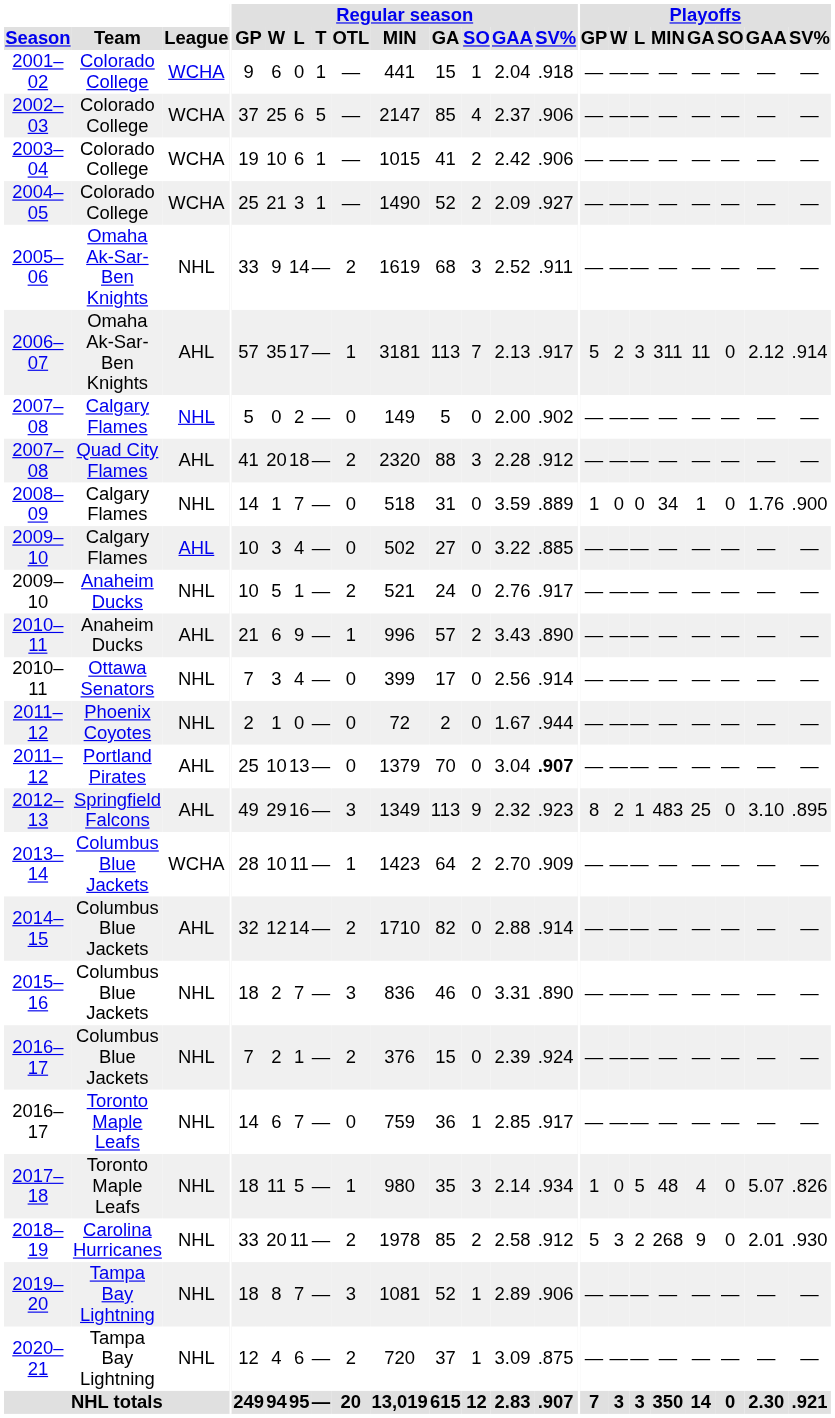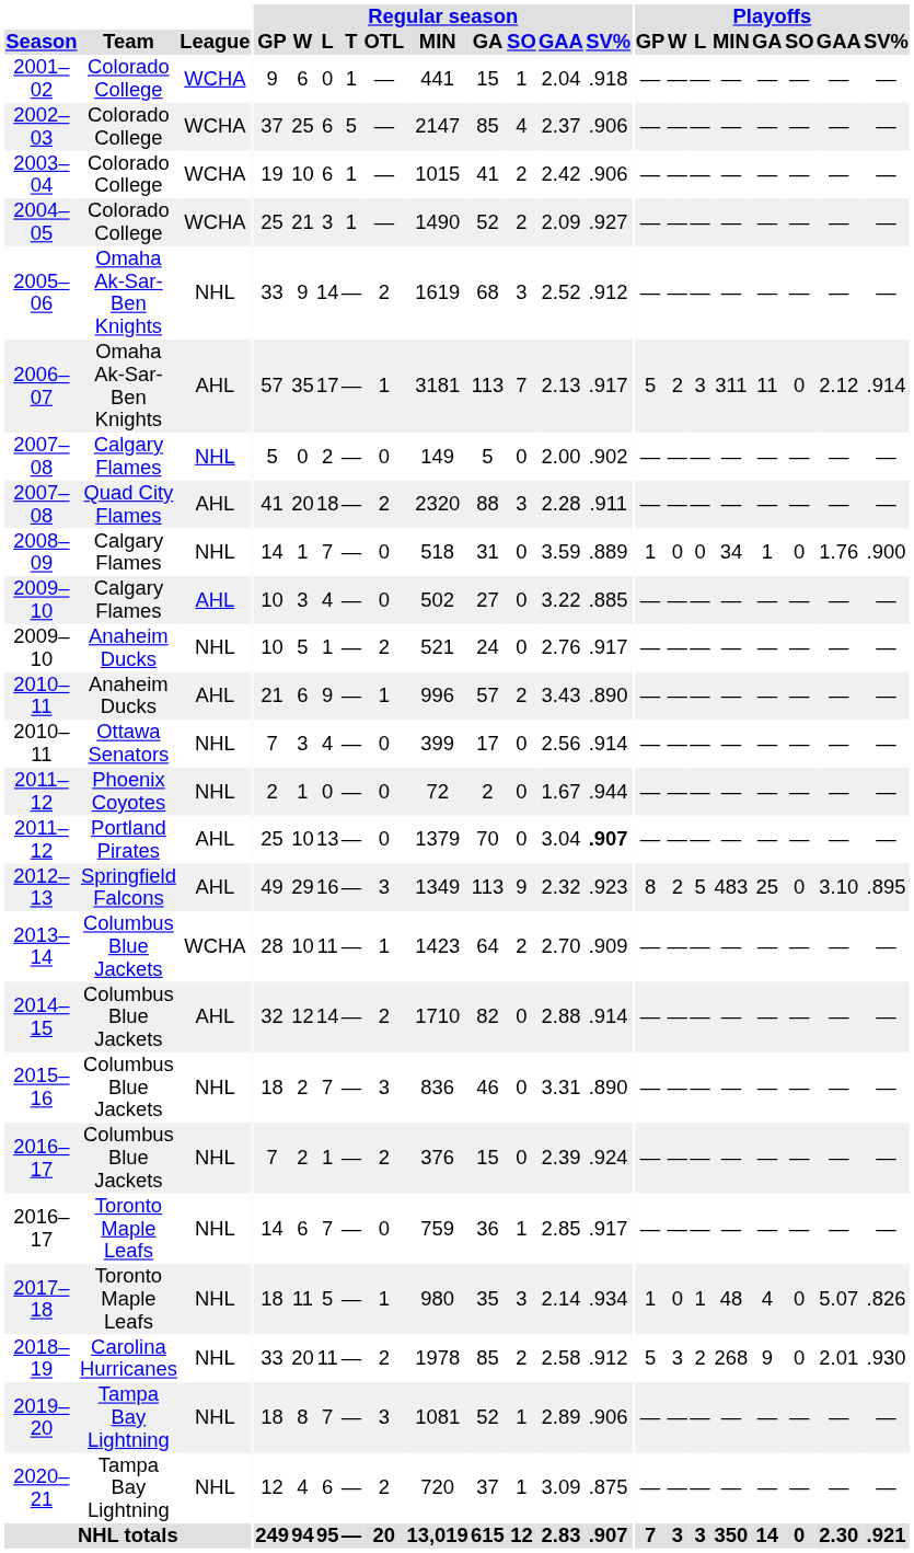2005–06 | Regular season / SV%: .911 -> .912
2007–08 / Quad City Flames | Regular season / SV%: .912 -> .911
2012–13 | Playoffs / L: 1 -> 5
2017–18 | Playoffs / L: 5 -> 1
